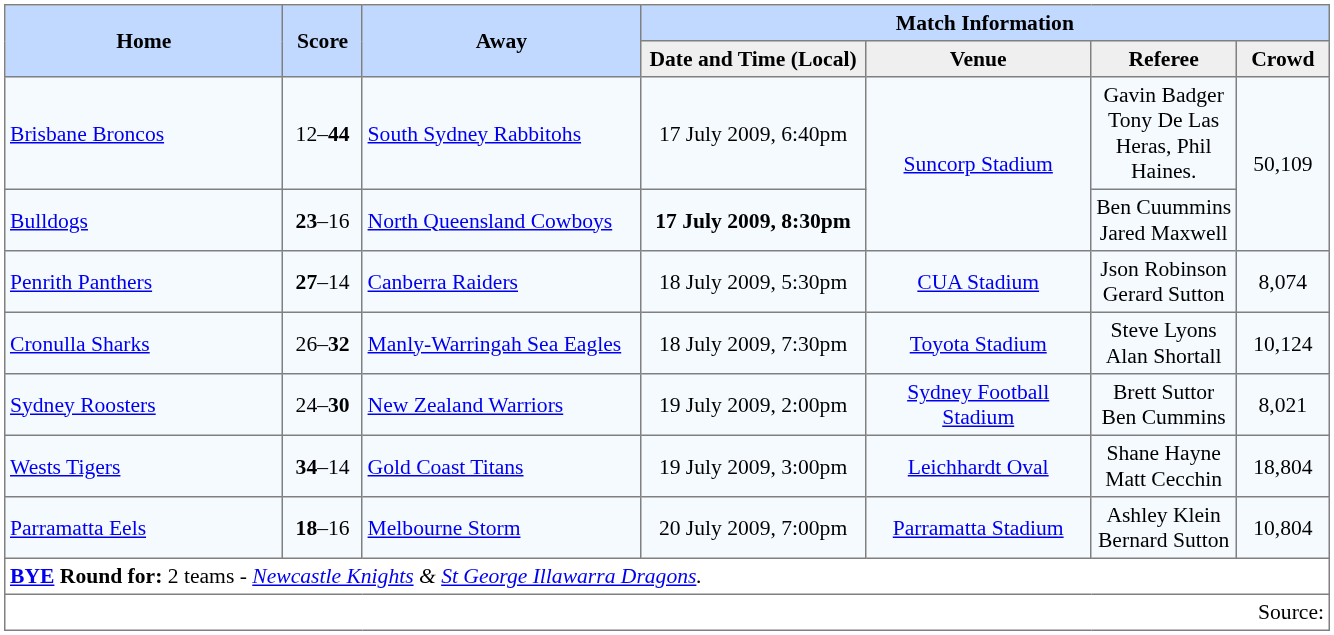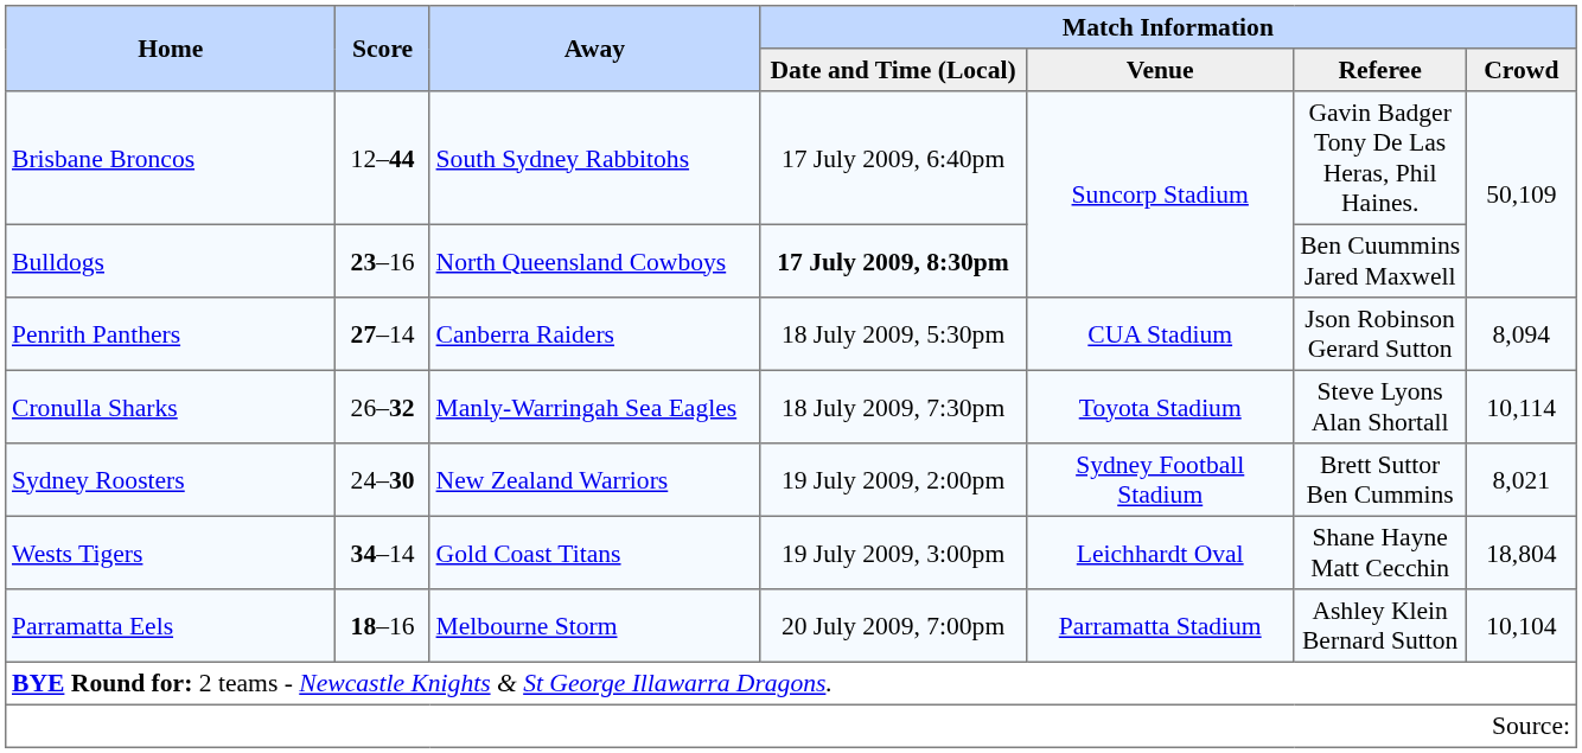Penrith Panthers | Match Information / Crowd: 8,074 -> 8,094
Cronulla Sharks | Match Information / Crowd: 10,124 -> 10,114
Parramatta Eels | Match Information / Crowd: 10,804 -> 10,104
